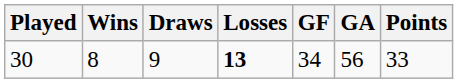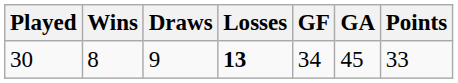30 | GA: 56 -> 45
